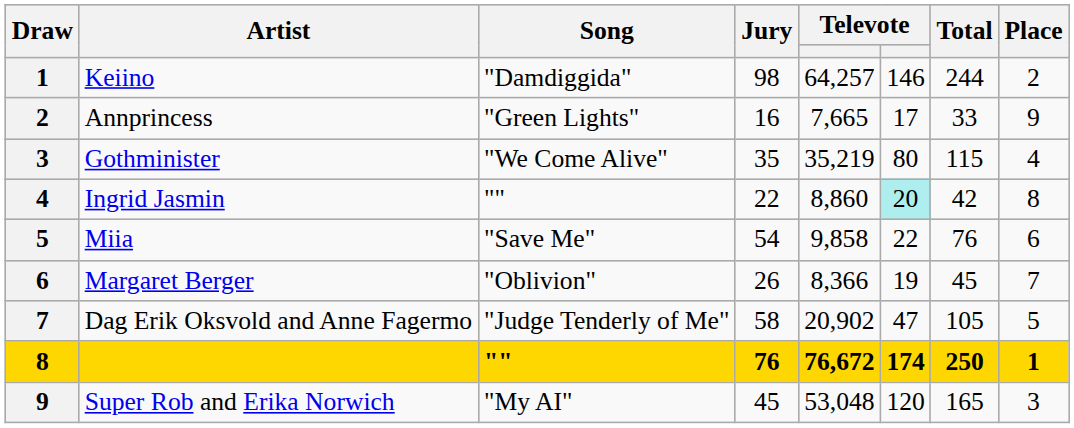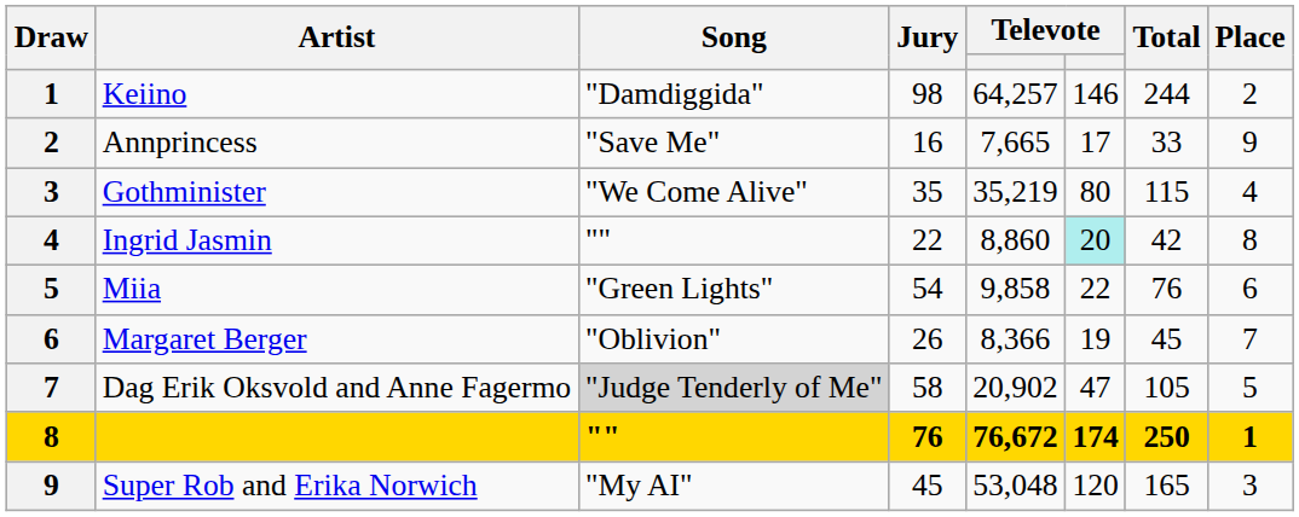Annprincess | Song: "Green Lights" -> "Save Me"
Miia | Song: "Save Me" -> "Green Lights"
Dag Erik Oksvold and Anne Fagermo | Song: no background -> lightgrey background
